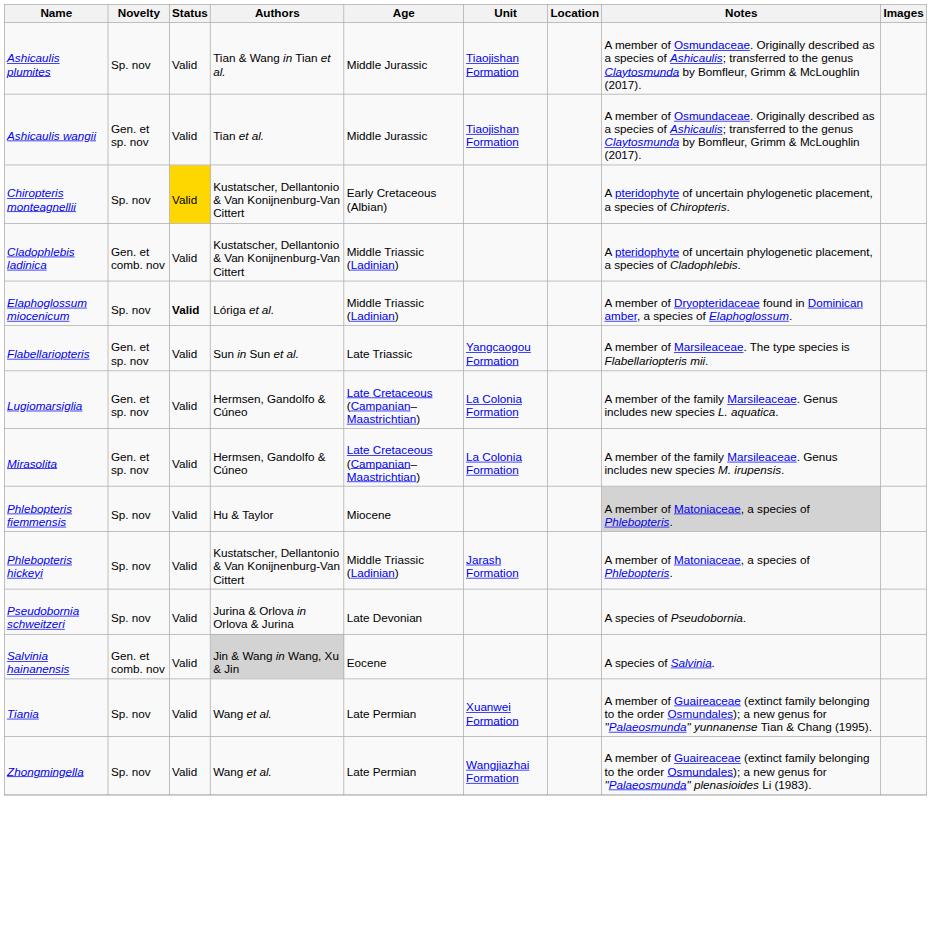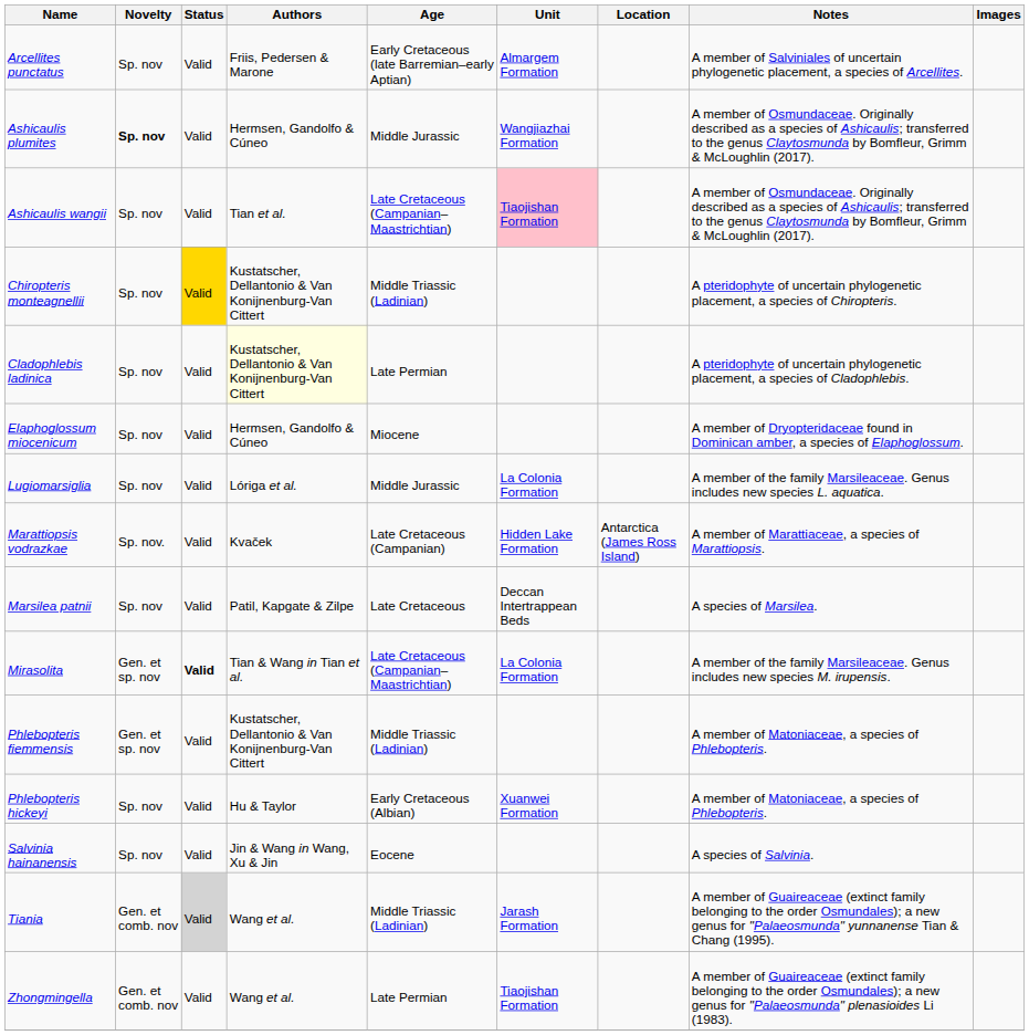+ row: Arcellites punctatus | Sp. nov | Valid | Friis, Pedersen & Marone | Early Cretaceous (late Barremian–early Aptian) | Almargem Formation | A member of Salviniales of uncertain phylogenetic placement, a species of Arcellites.
Ashicaulis plumites | Novelty: normal -> bold
Ashicaulis plumites | Authors: Tian & Wang in Tian et al. -> Hermsen, Gandolfo & Cúneo
Ashicaulis plumites | Unit: Tiaojishan Formation -> Wangjiazhai Formation
Ashicaulis wangii | Novelty: Gen. et sp. nov -> Sp. nov
Ashicaulis wangii | Age: Middle Jurassic -> Late Cretaceous (Campanian–Maastrichtian)
Ashicaulis wangii | Unit: no background -> pink background
Chiropteris monteagnellii | Age: Early Cretaceous (Albian) -> Middle Triassic (Ladinian)
Cladophlebis ladinica | Novelty: Gen. et comb. nov -> Sp. nov
Cladophlebis ladinica | Authors: no background -> lightyellow background
Cladophlebis ladinica | Age: Middle Triassic (Ladinian) -> Late Permian
Elaphoglossum miocenicum | Status: bold -> normal
Elaphoglossum miocenicum | Authors: Lóriga et al. -> Hermsen, Gandolfo & Cúneo
Elaphoglossum miocenicum | Age: Middle Triassic (Ladinian) -> Miocene
- row: Flabellariopteris | Gen. et sp. nov | Valid | Sun in Sun et al. | Late Triassic | Yangcaogou Formation | A member of Marsileaceae. The type species is Flabellariopteris mii.
Lugiomarsiglia | Novelty: Gen. et sp. nov -> Sp. nov
Lugiomarsiglia | Authors: Hermsen, Gandolfo & Cúneo -> Lóriga et al.
Lugiomarsiglia | Age: Late Cretaceous (Campanian–Maastrichtian) -> Middle Jurassic
+ row: Marattiopsis vodrazkae | Sp. nov. | Valid | Kvaček | Late Cretaceous (Campanian) | Hidden Lake Formation | Antarctica (James Ross Island) | A member of Marattiaceae, a species of Marattiopsis.
+ row: Marsilea patnii | Sp. nov | Valid | Patil, Kapgate & Zilpe | Late Cretaceous | Deccan Intertrappean Beds | A species of Marsilea.
Mirasolita | Status: normal -> bold
Mirasolita | Authors: Hermsen, Gandolfo & Cúneo -> Tian & Wang in Tian et al.
Phlebopteris fiemmensis | Novelty: Sp. nov -> Gen. et sp. nov
Phlebopteris fiemmensis | Authors: Hu & Taylor -> Kustatscher, Dellantonio & Van Konijnenburg-Van Cittert
Phlebopteris fiemmensis | Age: Miocene -> Middle Triassic (Ladinian)
Phlebopteris fiemmensis | Notes: lightgrey background -> no background
Phlebopteris hickeyi | Authors: Kustatscher, Dellantonio & Van Konijnenburg-Van Cittert -> Hu & Taylor
Phlebopteris hickeyi | Age: Middle Triassic (Ladinian) -> Early Cretaceous (Albian)
Phlebopteris hickeyi | Unit: Jarash Formation -> Xuanwei Formation
- row: Pseudobornia schweitzeri | Sp. nov | Valid | Jurina & Orlova in Orlova & Jurina | Late Devonian | A species of Pseudobornia.
Salvinia hainanensis | Novelty: Gen. et comb. nov -> Sp. nov
Salvinia hainanensis | Authors: lightgrey background -> no background
Tiania | Novelty: Sp. nov -> Gen. et comb. nov
Tiania | Status: no background -> lightgrey background
Tiania | Age: Late Permian -> Middle Triassic (Ladinian)
Tiania | Unit: Xuanwei Formation -> Jarash Formation
Zhongmingella | Novelty: Sp. nov -> Gen. et comb. nov
Zhongmingella | Unit: Wangjiazhai Formation -> Tiaojishan Formation
